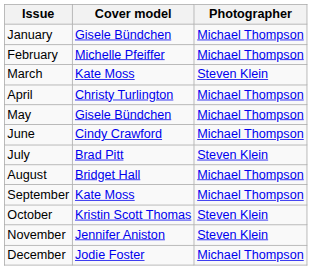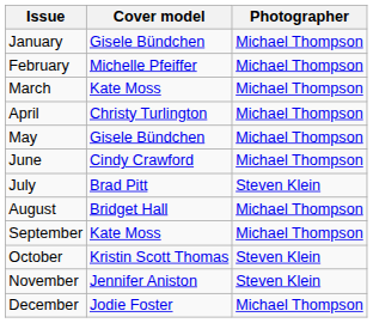March | Photographer: Steven Klein -> Michael Thompson
